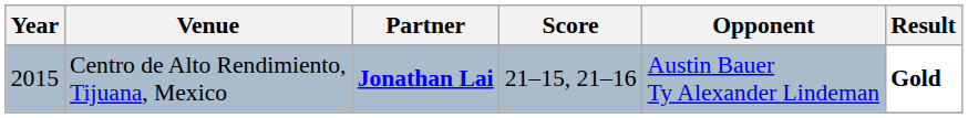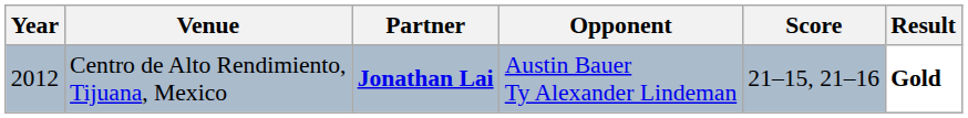columns swapped: Opponent <-> Score
Centro de Alto Rendimiento, Tijuana, Mexico | Year: 2015 -> 2012
